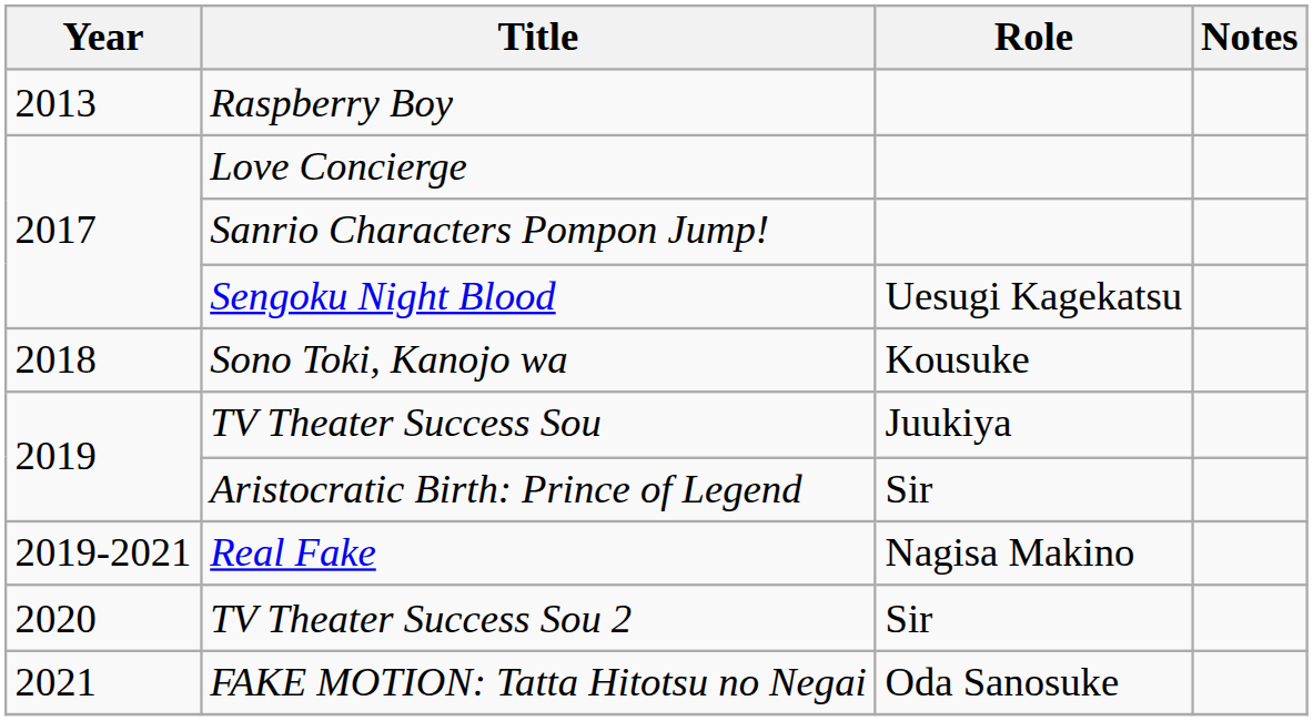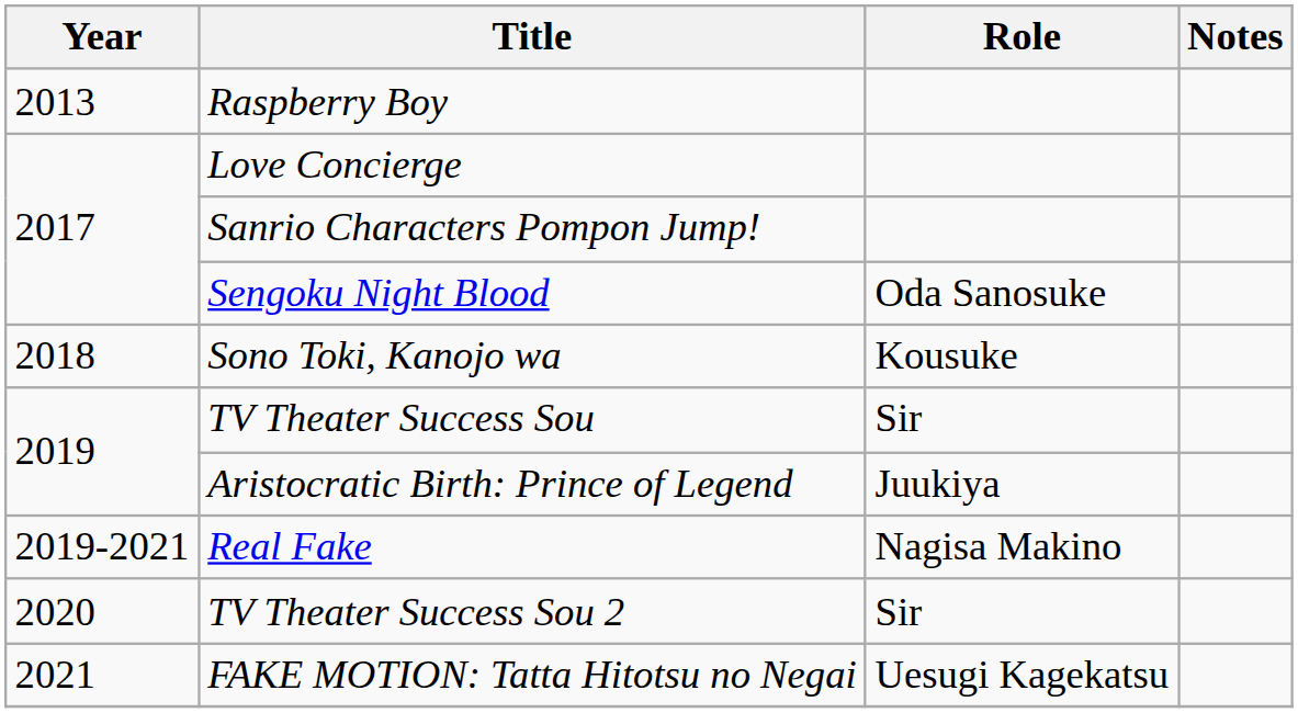Sengoku Night Blood | Role: Uesugi Kagekatsu -> Oda Sanosuke
TV Theater Success Sou | Role: Juukiya -> Sir
Aristocratic Birth: Prince of Legend | Role: Sir -> Juukiya
FAKE MOTION: Tatta Hitotsu no Negai | Role: Oda Sanosuke -> Uesugi Kagekatsu
